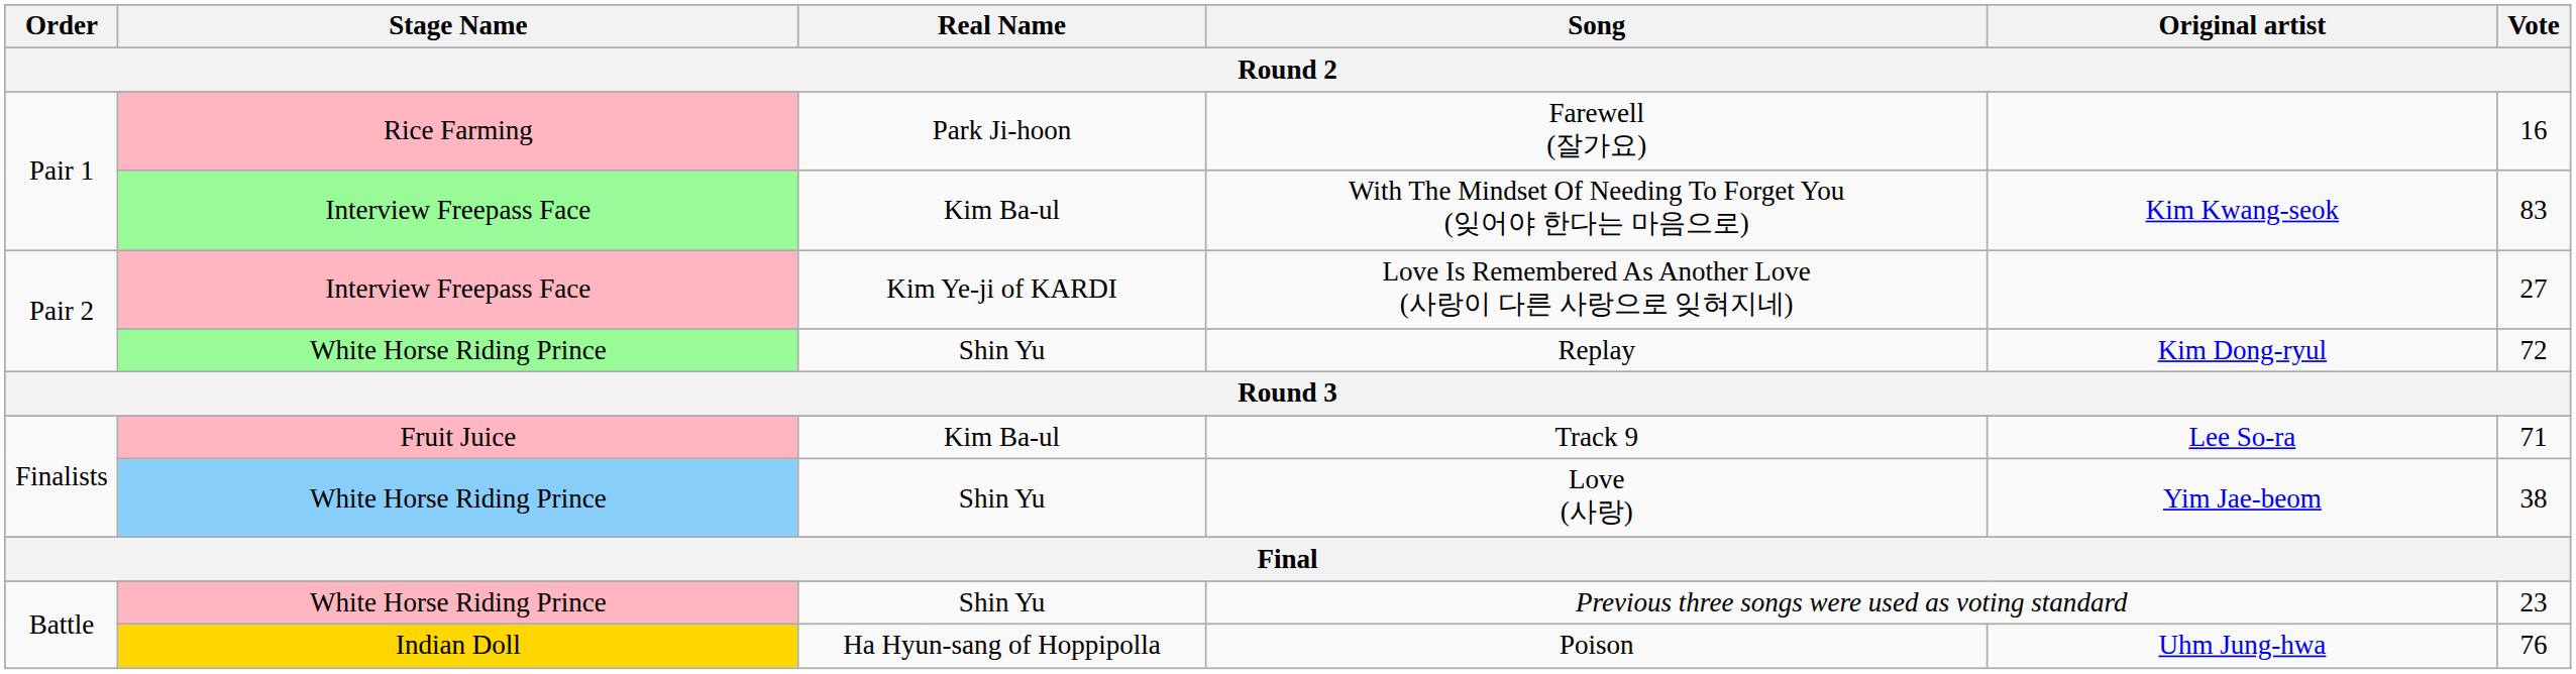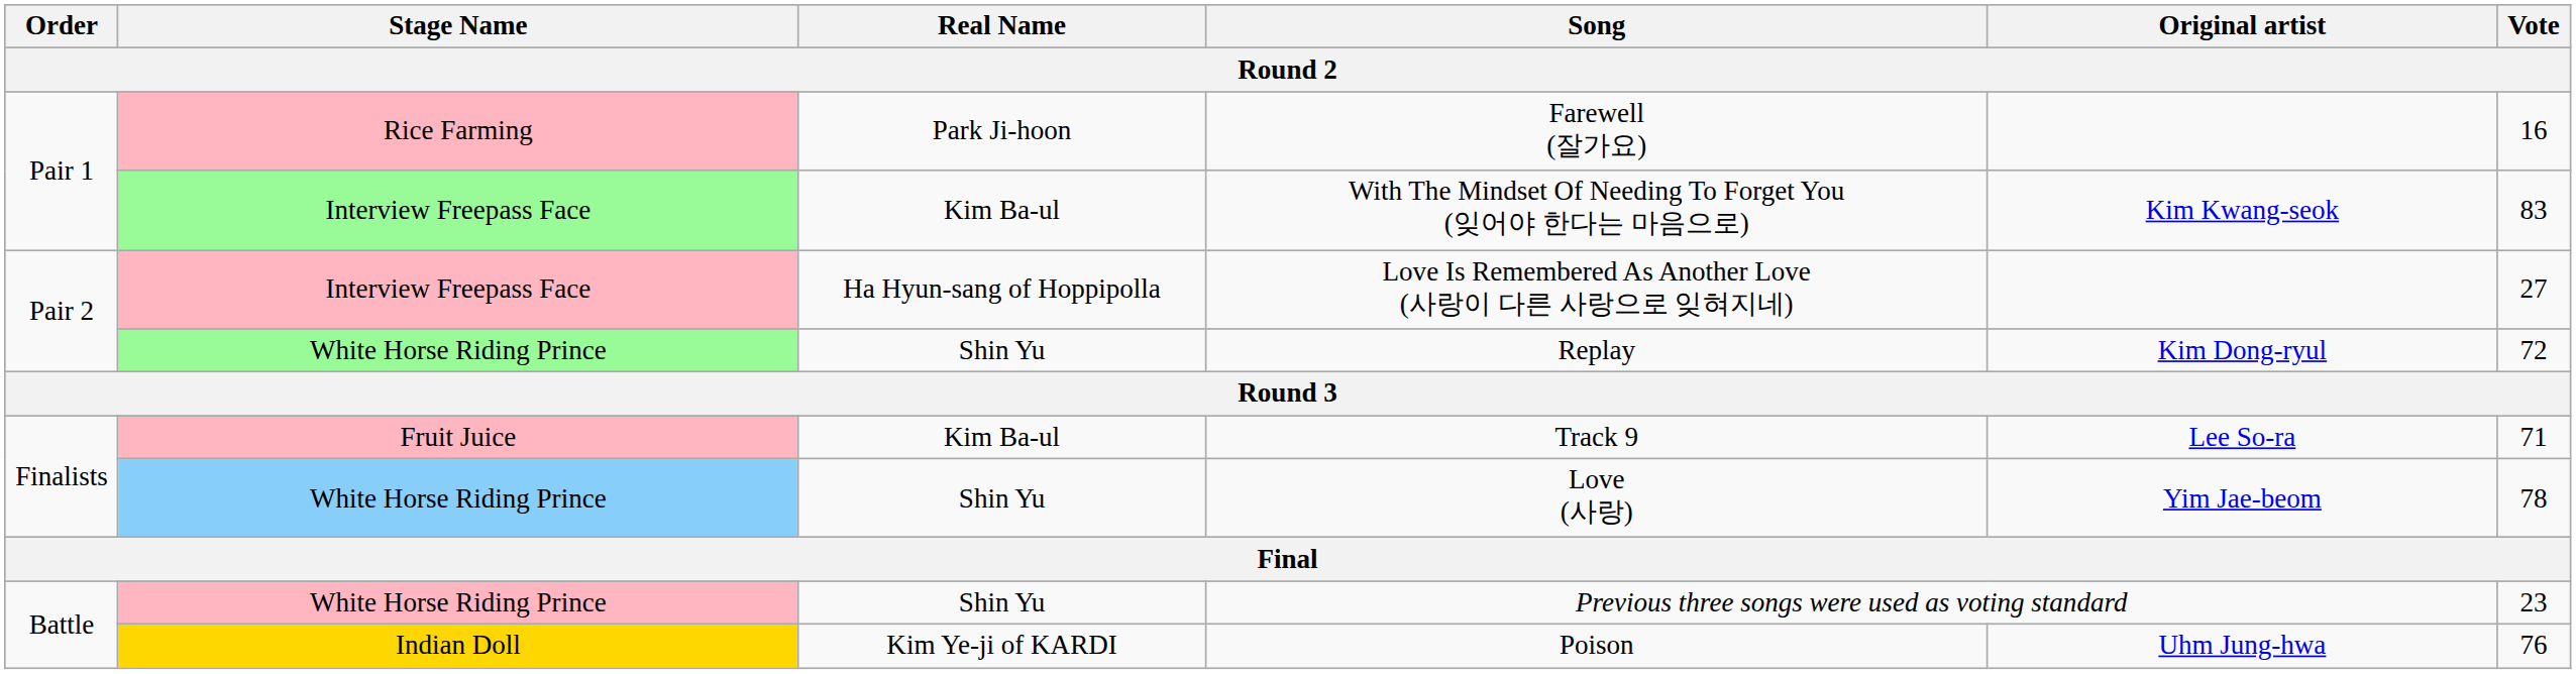Love Is Remembered As Another Love (사랑이 다른 사랑으로 잊혀지네) | Real Name: Kim Ye-ji of KARDI -> Ha Hyun-sang of Hoppipolla
Love (사랑) | Vote: 38 -> 78
Poison | Real Name: Ha Hyun-sang of Hoppipolla -> Kim Ye-ji of KARDI
